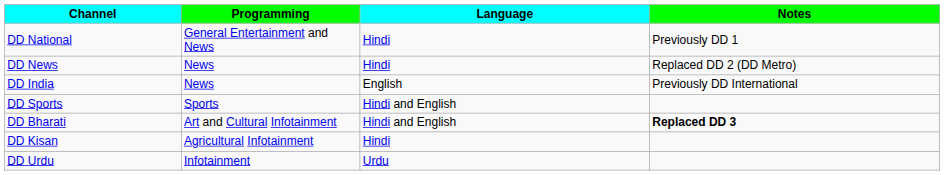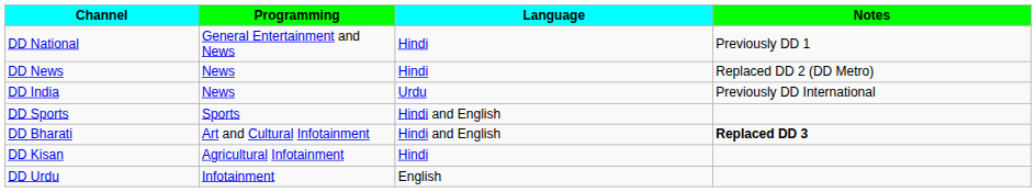DD India | Language: English -> Urdu
DD Urdu | Language: Urdu -> English
